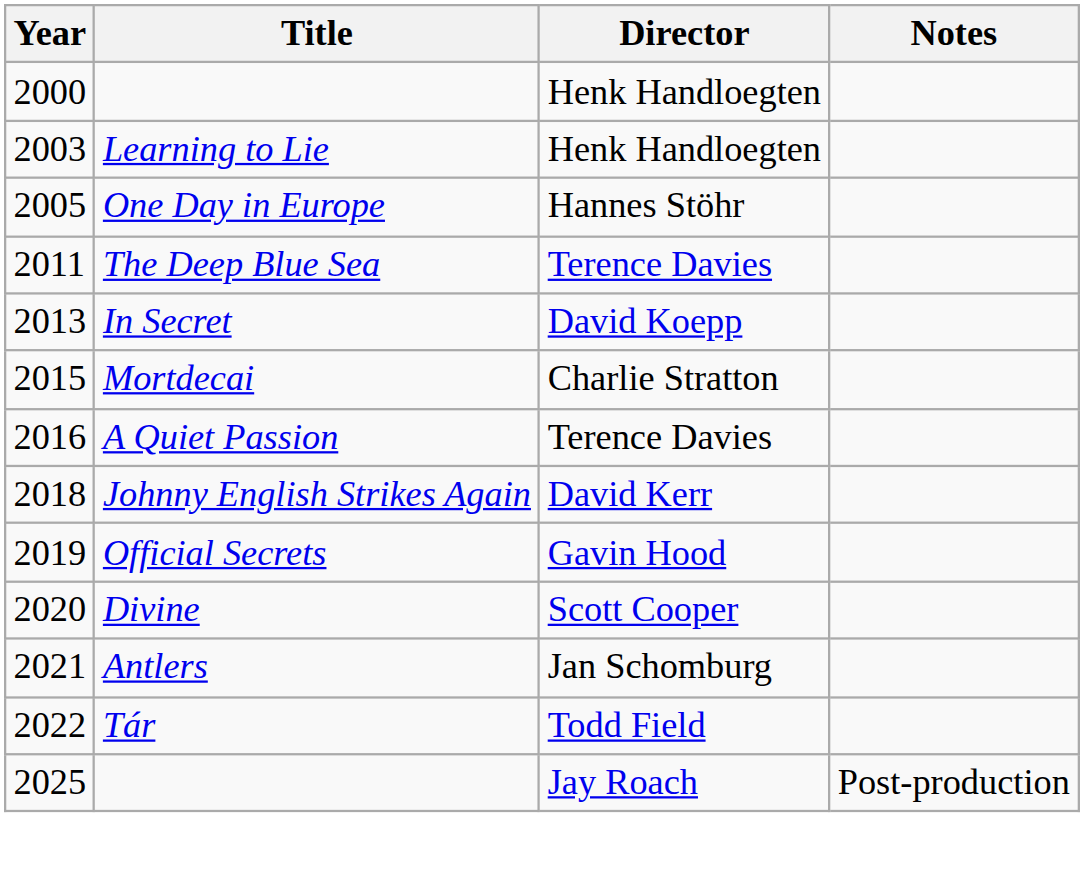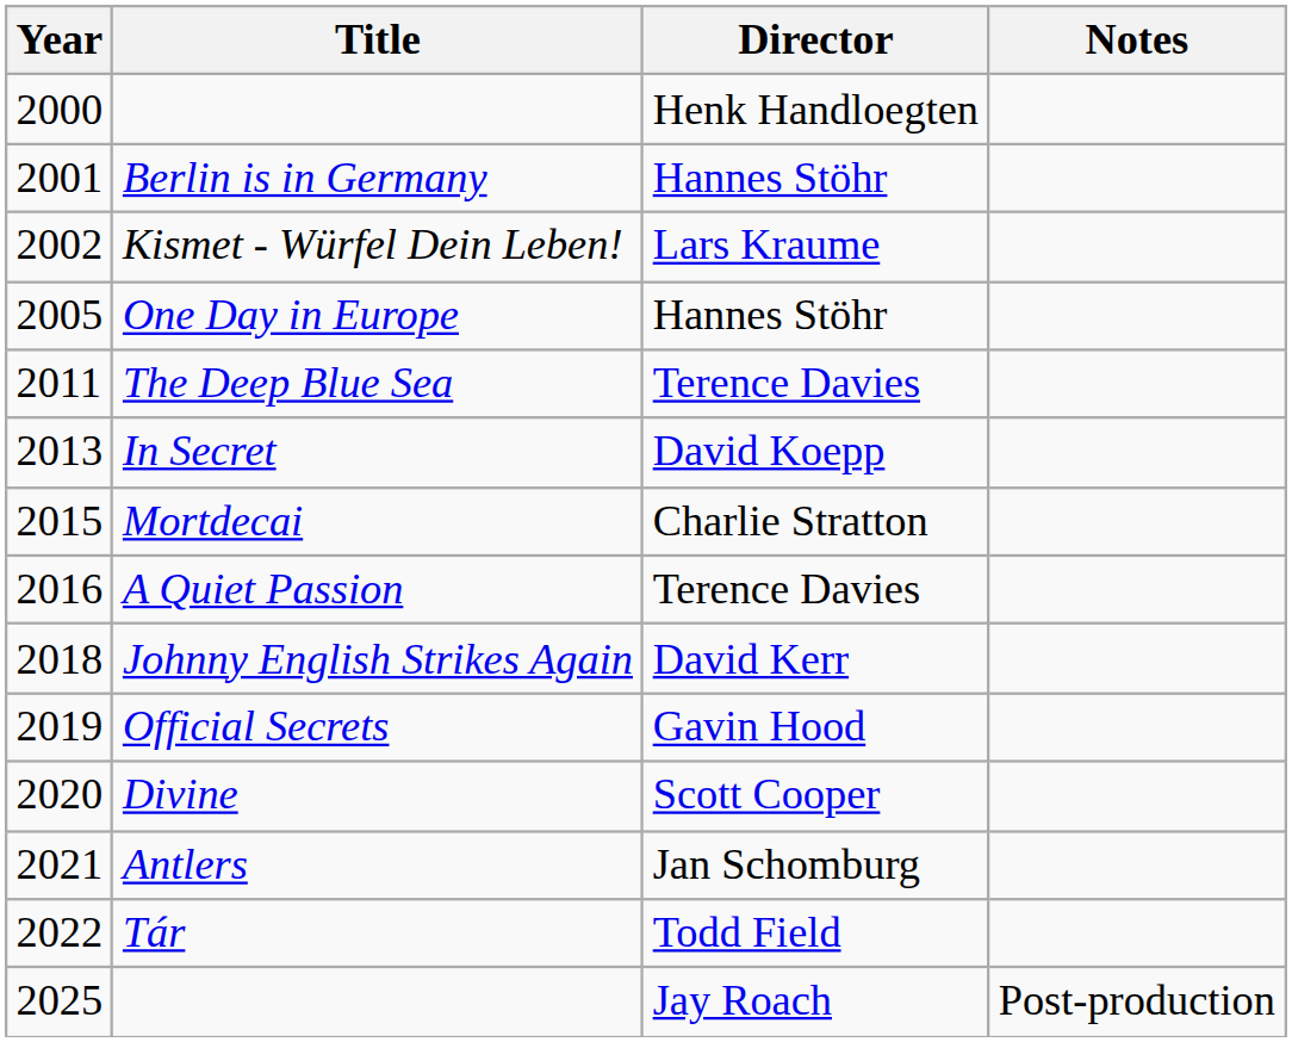+ row: 2001 | Berlin is in Germany | Hannes Stöhr
+ row: 2002 | Kismet - Würfel Dein Leben! | Lars Kraume
- row: 2003 | Learning to Lie | Henk Handloegten
